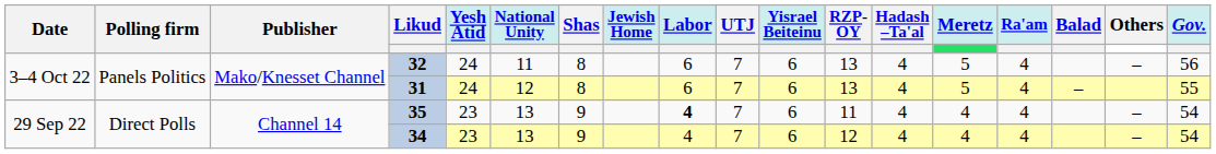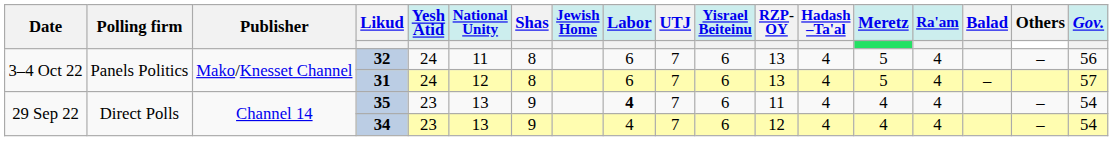31 | Gov.: 55 -> 57
